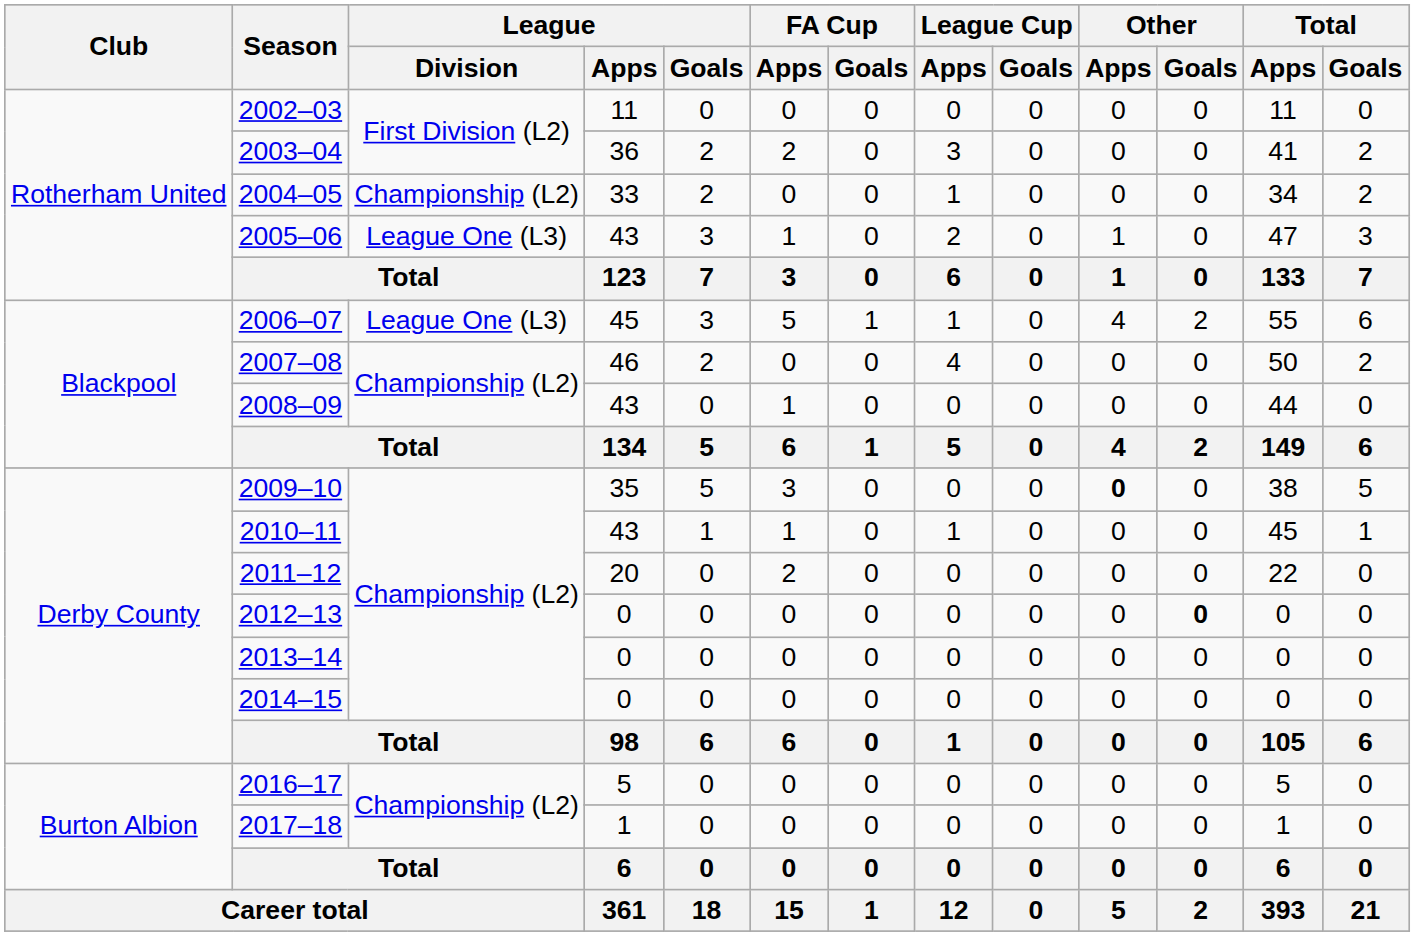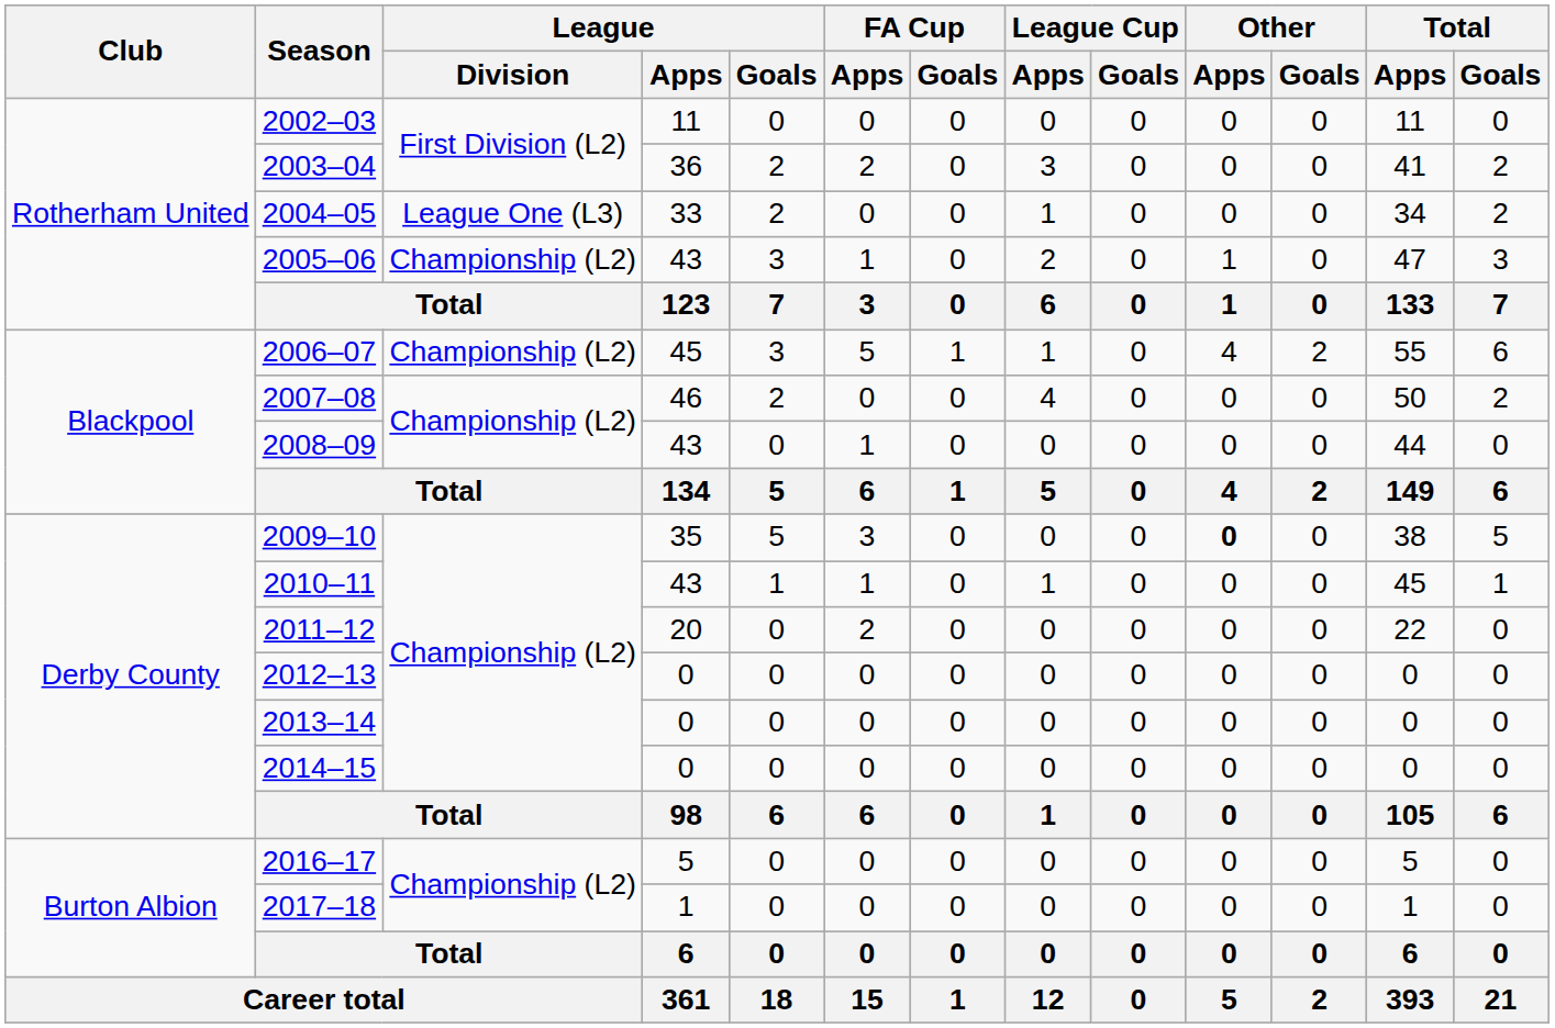2004–05 | League / Division: Championship (L2) -> League One (L3)
2005–06 | League / Division: League One (L3) -> Championship (L2)
2006–07 | League / Division: League One (L3) -> Championship (L2)
2012–13 | Other / Goals: bold -> normal
